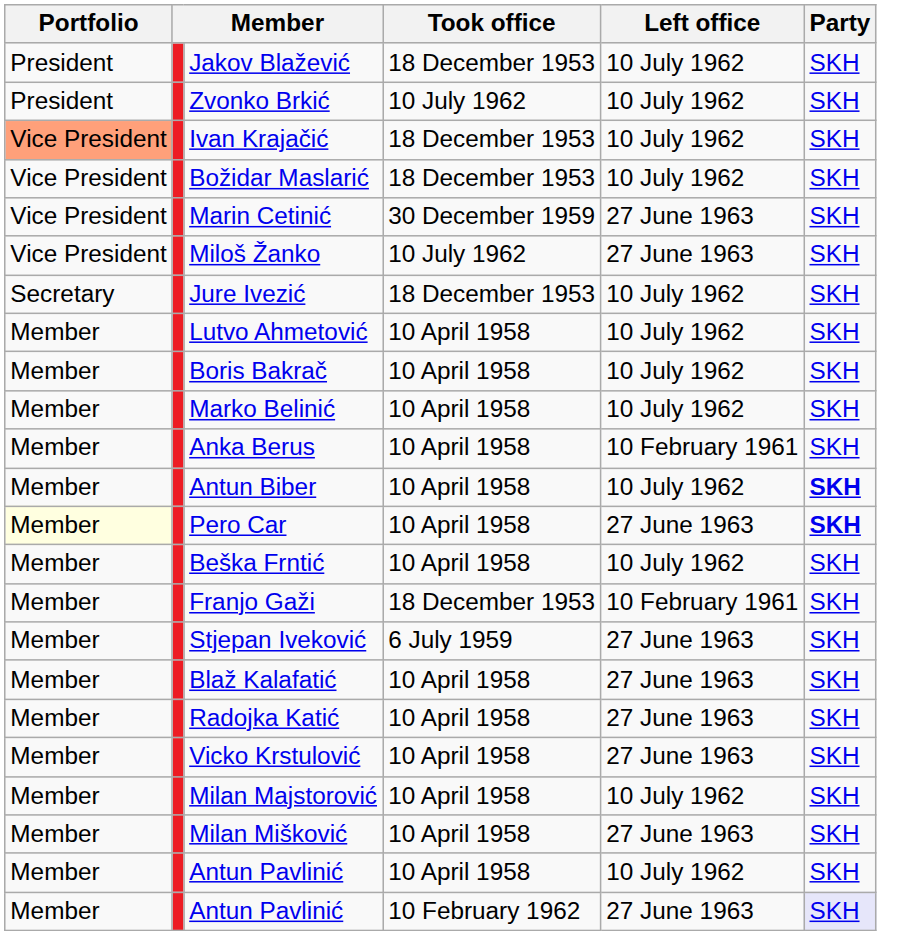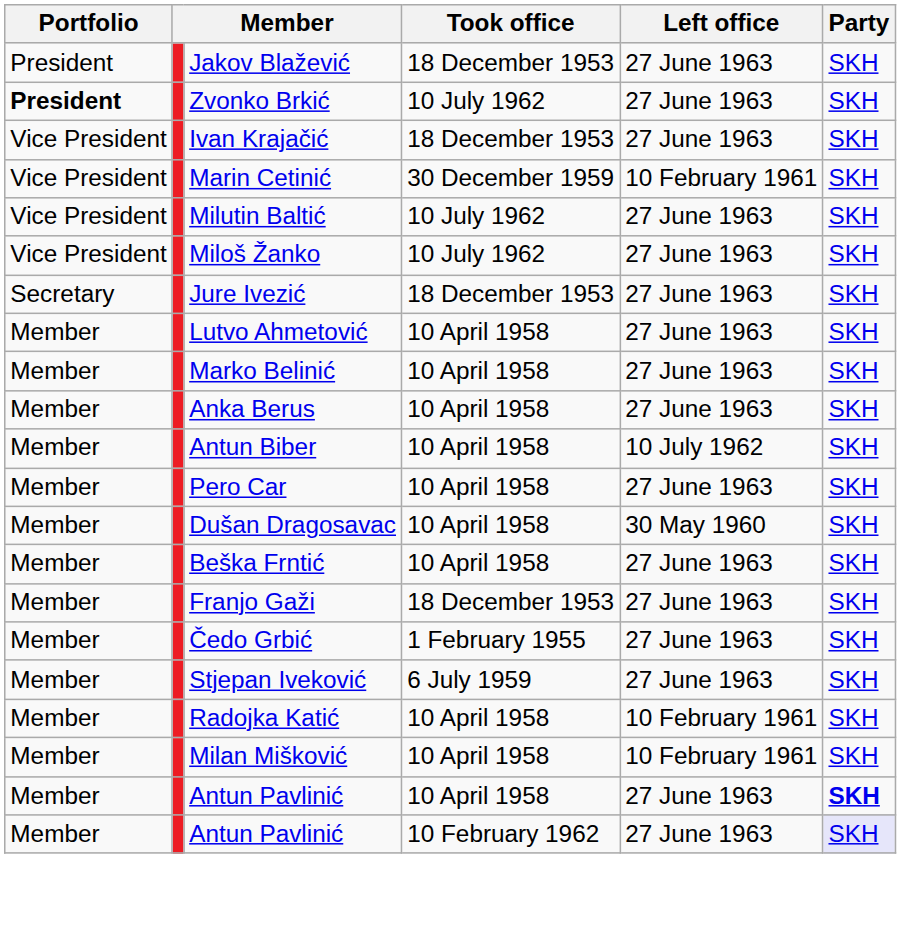Jakov Blažević | Left office: 10 July 1962 -> 27 June 1963
Zvonko Brkić | Portfolio: normal -> bold
Zvonko Brkić | Left office: 10 July 1962 -> 27 June 1963
Ivan Krajačić | Portfolio: lightsalmon background -> no background
Ivan Krajačić | Left office: 10 July 1962 -> 27 June 1963
- row: Vice President | Božidar Maslarić | 18 December 1953 | 10 July 1962 | SKH
Marin Cetinić | Left office: 27 June 1963 -> 10 February 1961
+ row: Vice President | Milutin Baltić | 10 July 1962 | 27 June 1963 | SKH
Jure Ivezić | Left office: 10 July 1962 -> 27 June 1963
Lutvo Ahmetović | Left office: 10 July 1962 -> 27 June 1963
- row: Member | Boris Bakrač | 10 April 1958 | 10 July 1962 | SKH
Marko Belinić | Left office: 10 July 1962 -> 27 June 1963
Anka Berus | Left office: 10 February 1961 -> 27 June 1963
Antun Biber | Party: bold -> normal
Pero Car | Portfolio: lightyellow background -> no background
Pero Car | Party: bold -> normal
+ row: Member | Dušan Dragosavac | 10 April 1958 | 30 May 1960 | SKH
Beška Frntić | Left office: 10 July 1962 -> 27 June 1963
Franjo Gaži | Left office: 10 February 1961 -> 27 June 1963
+ row: Member | Čedo Grbić | 1 February 1955 | 27 June 1963 | SKH
- row: Member | Blaž Kalafatić | 10 April 1958 | 27 June 1963 | SKH
Radojka Katić | Left office: 27 June 1963 -> 10 February 1961
- row: Member | Vicko Krstulović | 10 April 1958 | 27 June 1963 | SKH
- row: Member | Milan Majstorović | 10 April 1958 | 10 July 1962 | SKH
Milan Mišković | Left office: 27 June 1963 -> 10 February 1961
Antun Pavlinić / 10 April 1958 | Left office: 10 July 1962 -> 27 June 1963
Antun Pavlinić / 10 April 1958 | Party: normal -> bold
